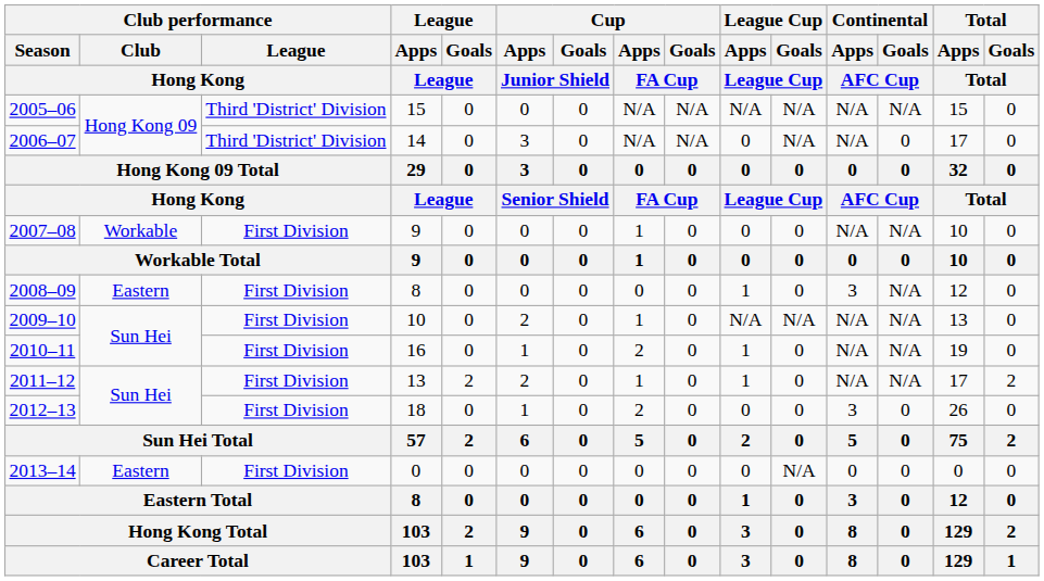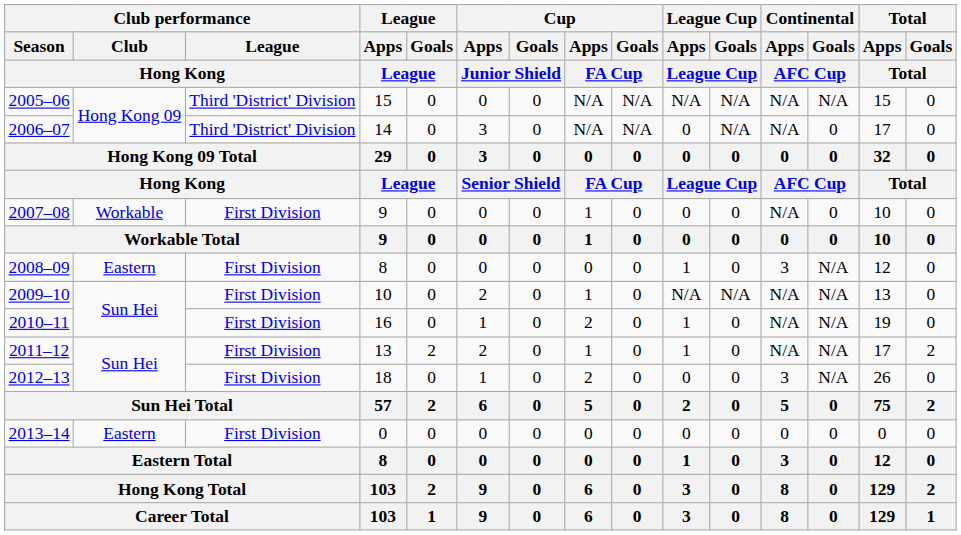2007–08 | Continental / Goals / AFC Cup: N/A -> 0
2012–13 | Continental / Goals / AFC Cup: 0 -> N/A
2013–14 | League Cup / Goals / League Cup: N/A -> 0
